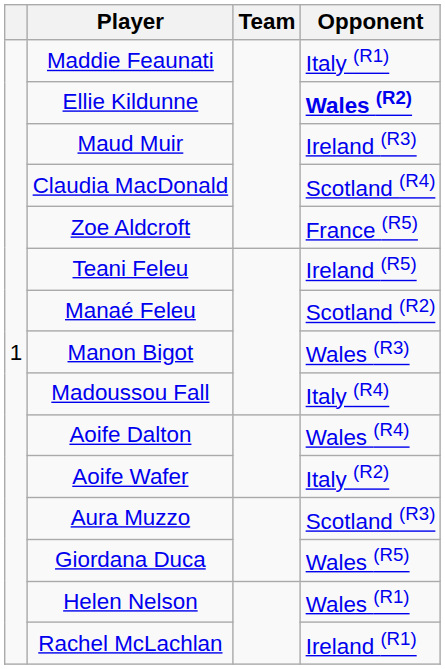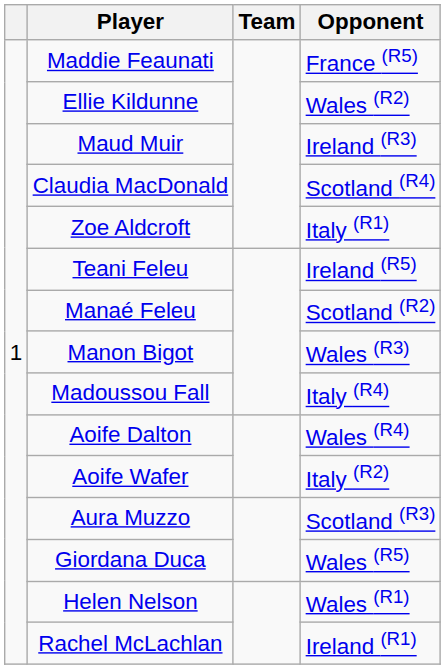Maddie Feaunati | Opponent: Italy (R1) -> France (R5)
Ellie Kildunne | Opponent: bold -> normal
Zoe Aldcroft | Opponent: France (R5) -> Italy (R1)
